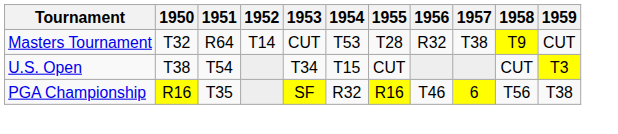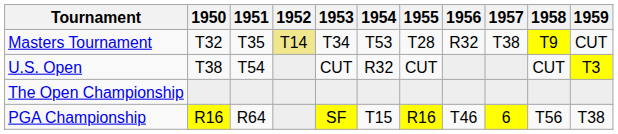Masters Tournament | 1951: R64 -> T35
Masters Tournament | 1952: no background -> khaki background
Masters Tournament | 1953: CUT -> T34
U.S. Open | 1953: T34 -> CUT
U.S. Open | 1954: T15 -> R32
+ row: The Open Championship
PGA Championship | 1951: T35 -> R64
PGA Championship | 1954: R32 -> T15
